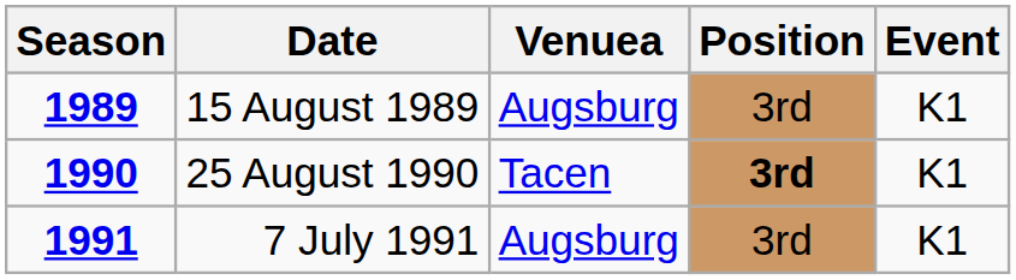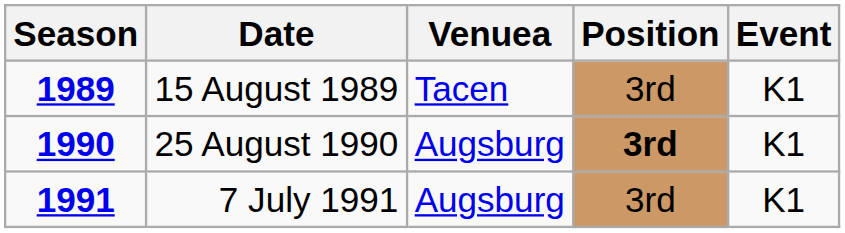15 August 1989 | Venuea: Augsburg -> Tacen
25 August 1990 | Venuea: Tacen -> Augsburg
